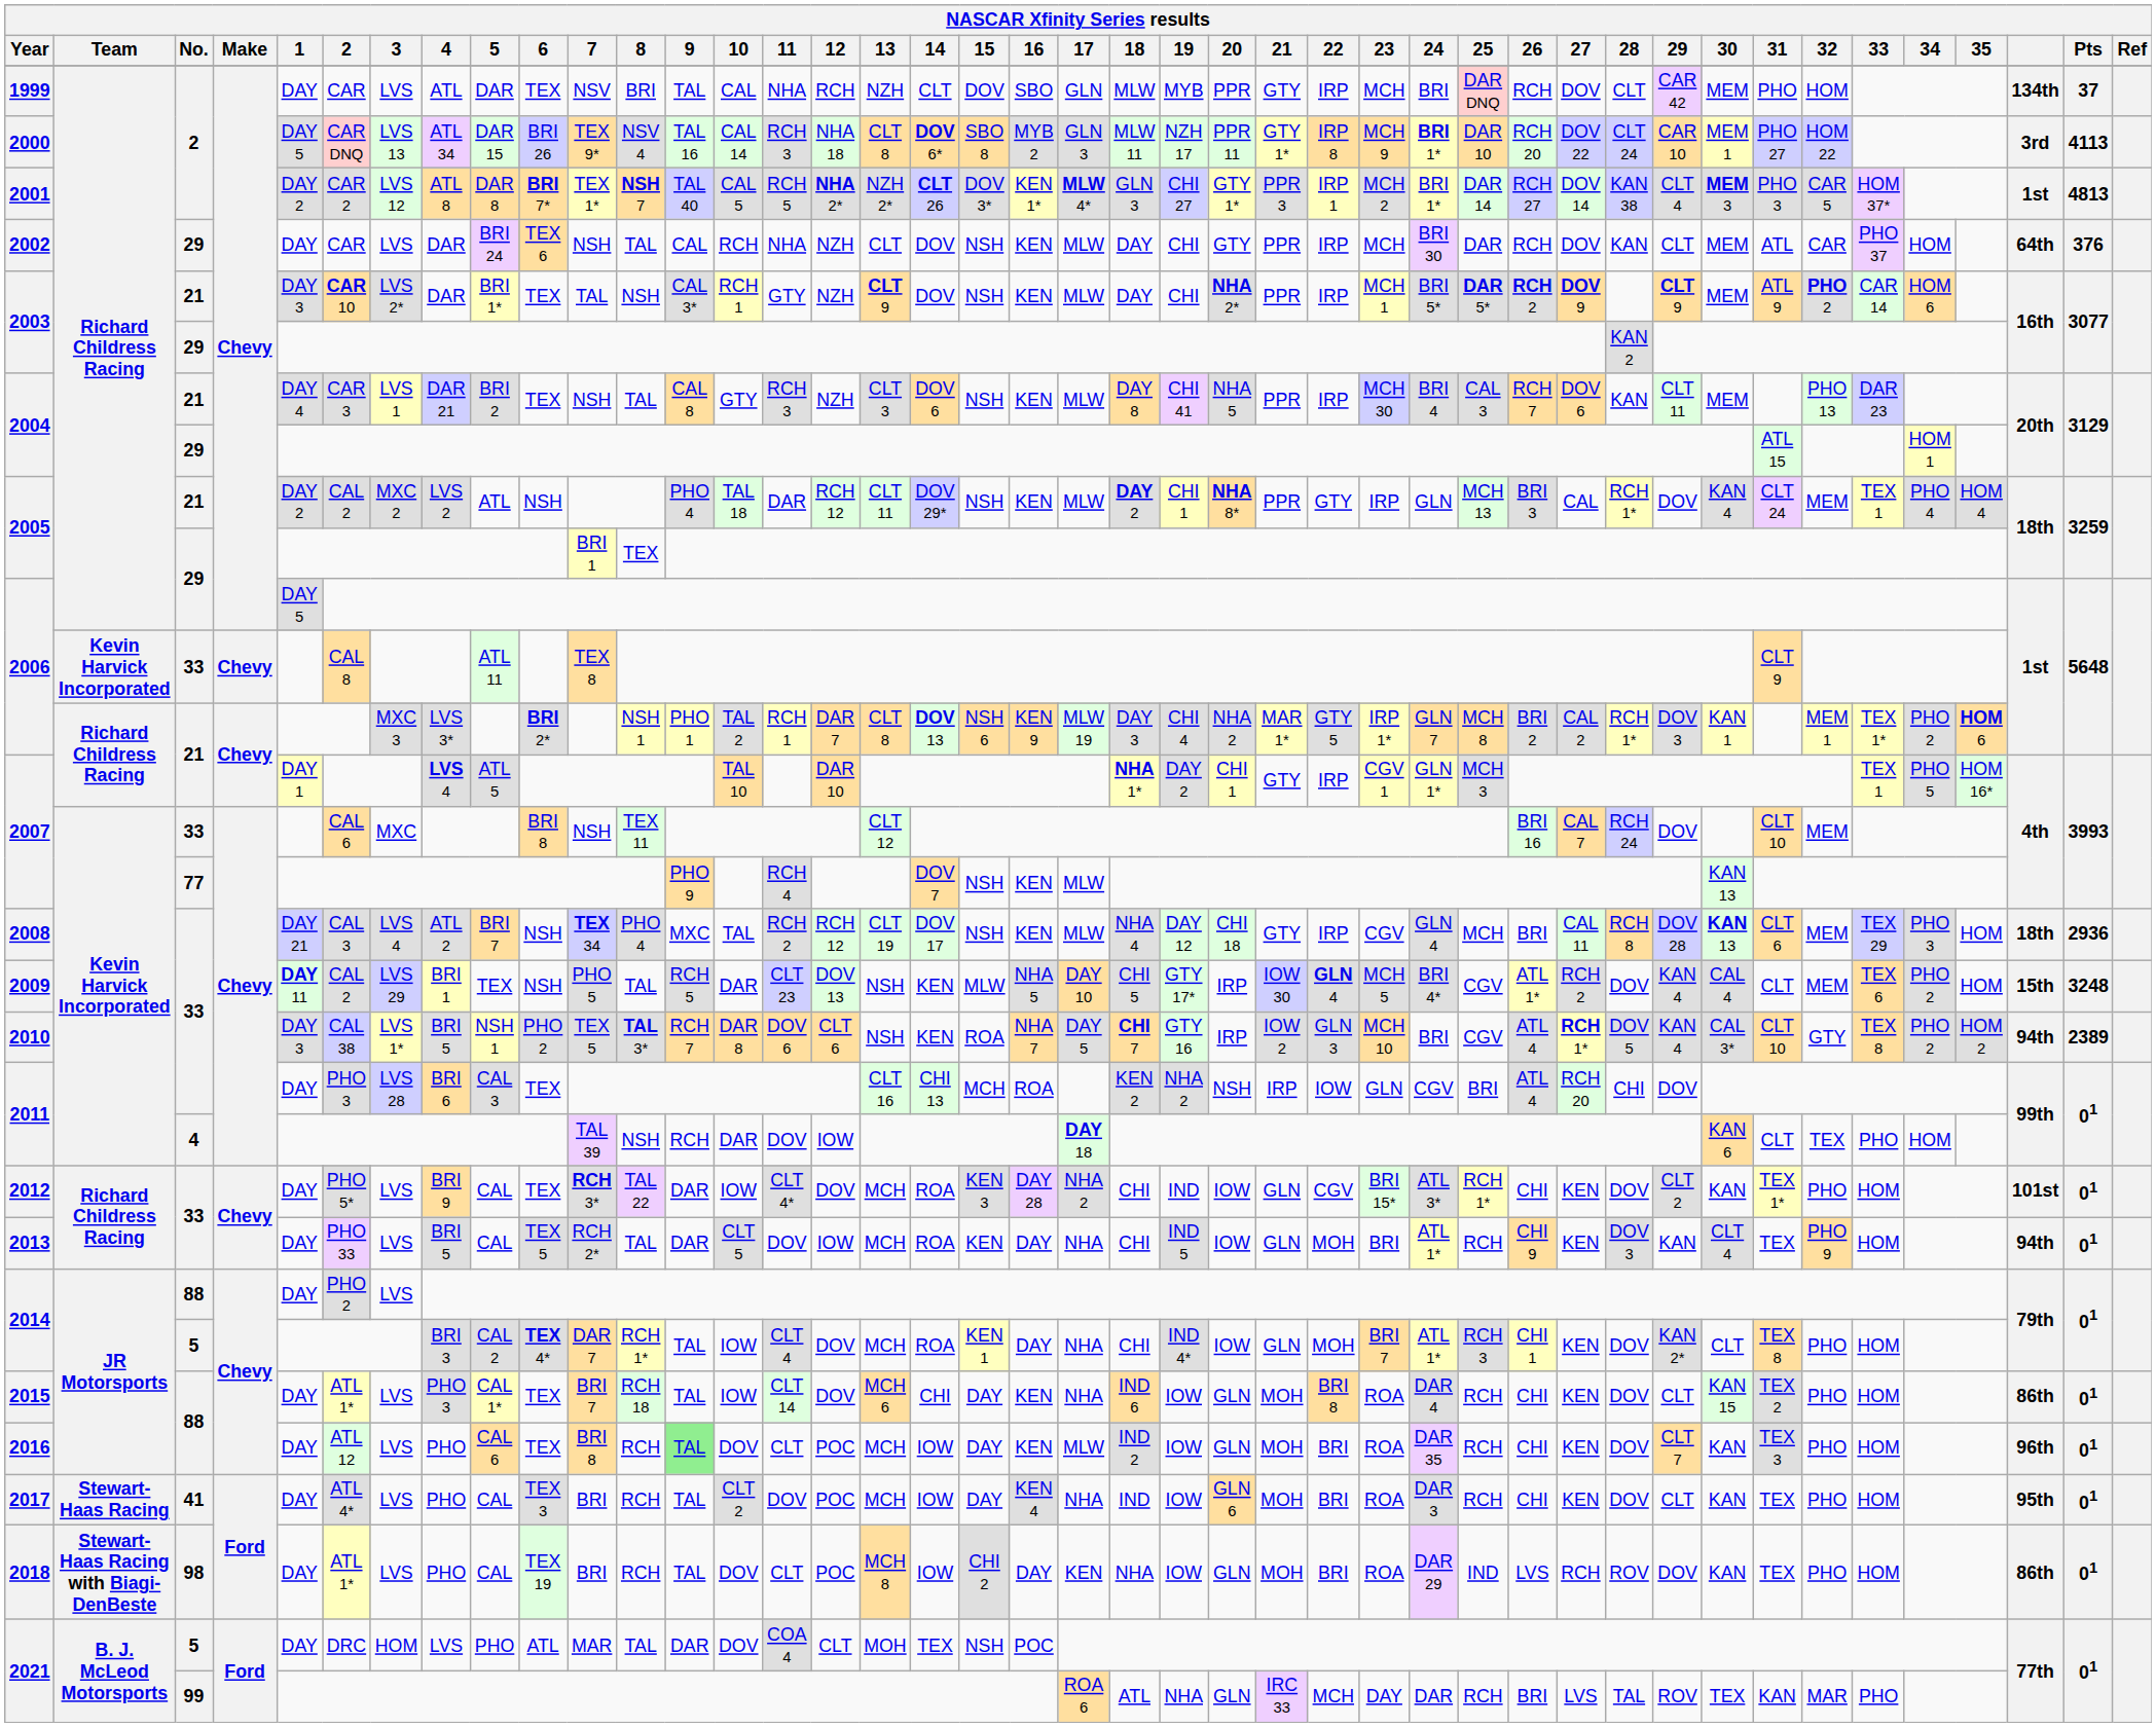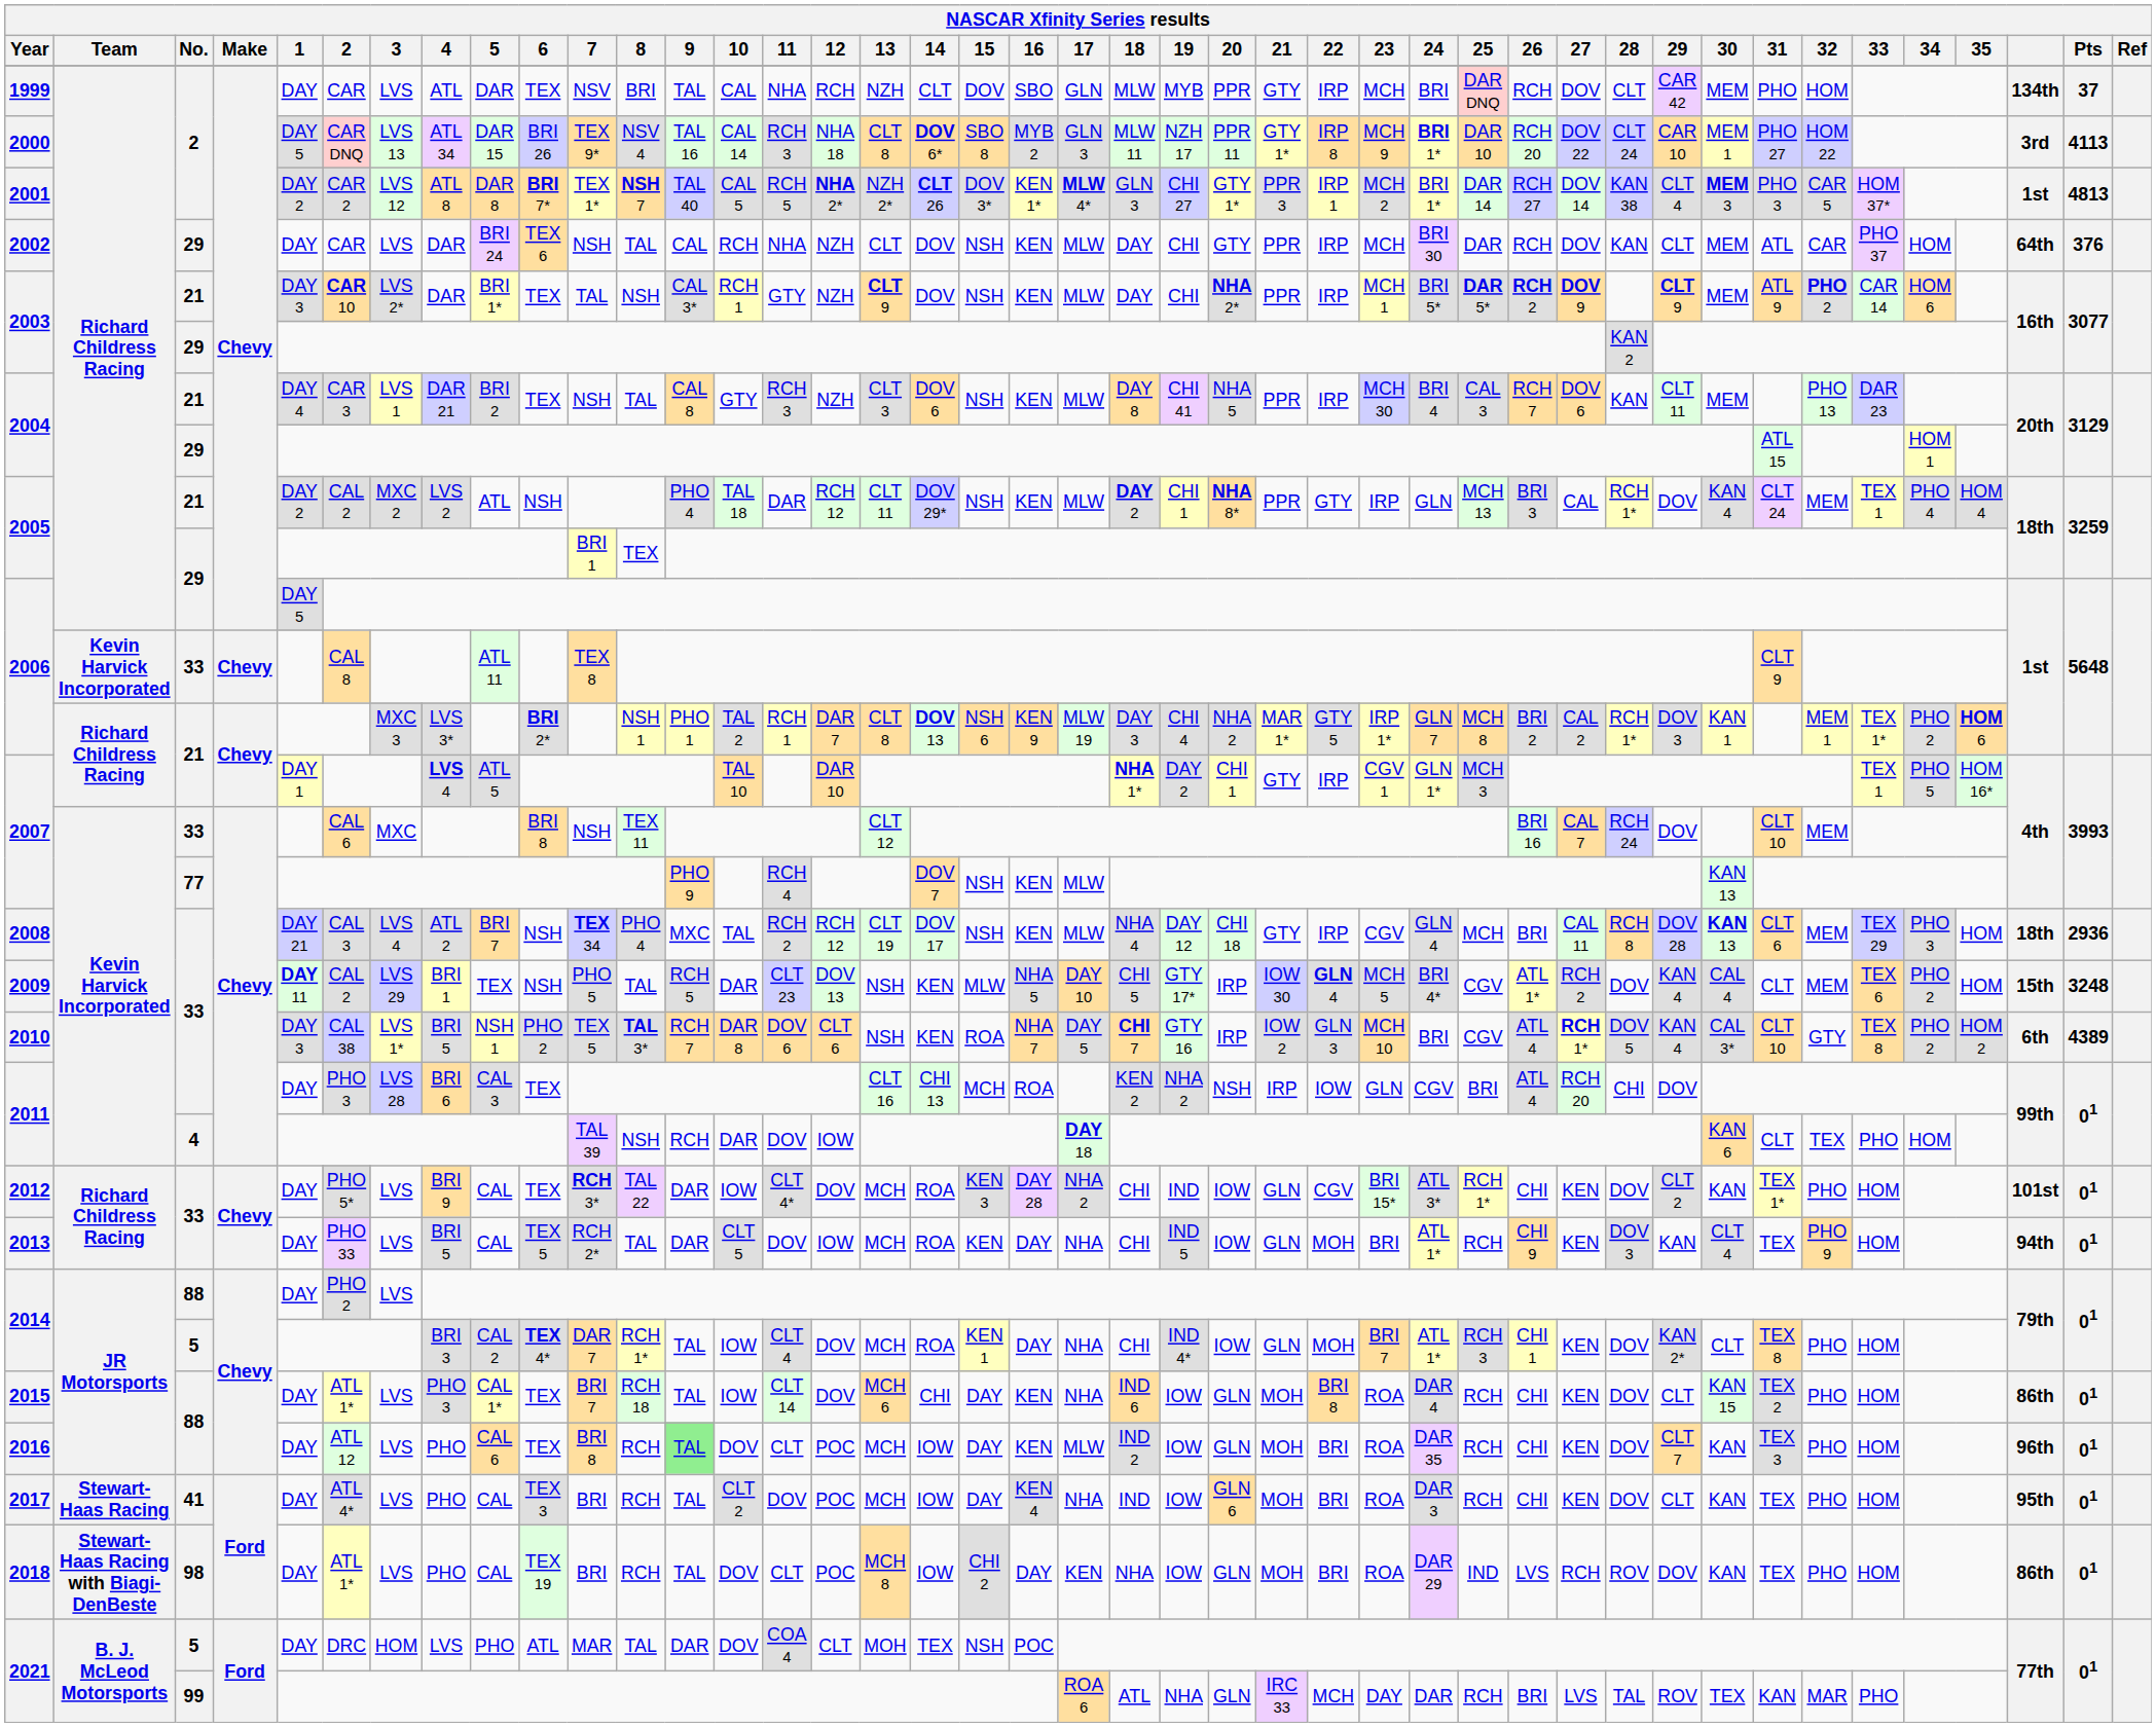2010 | column 40: 94th -> 6th
2010 | Pts: 2389 -> 4389
